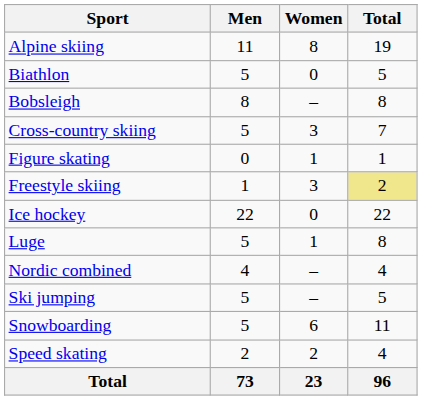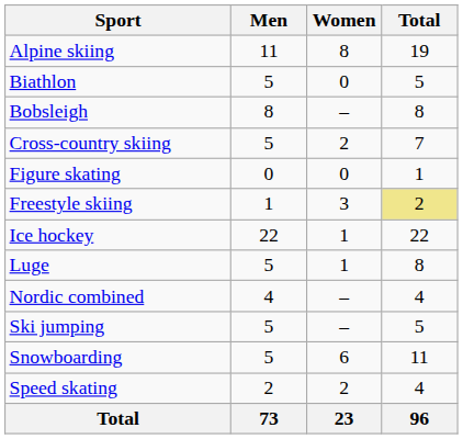Cross-country skiing | Women: 3 -> 2
Figure skating | Women: 1 -> 0
Ice hockey | Women: 0 -> 1
